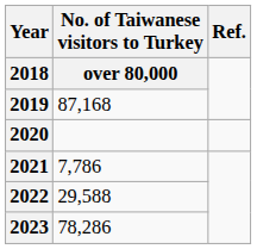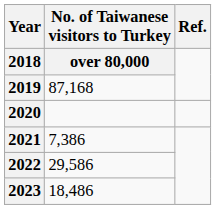2021 | No. of Taiwanese visitors to Turkey: 7,786 -> 7,386
2022 | No. of Taiwanese visitors to Turkey: 29,588 -> 29,586
2023 | No. of Taiwanese visitors to Turkey: 78,286 -> 18,486
